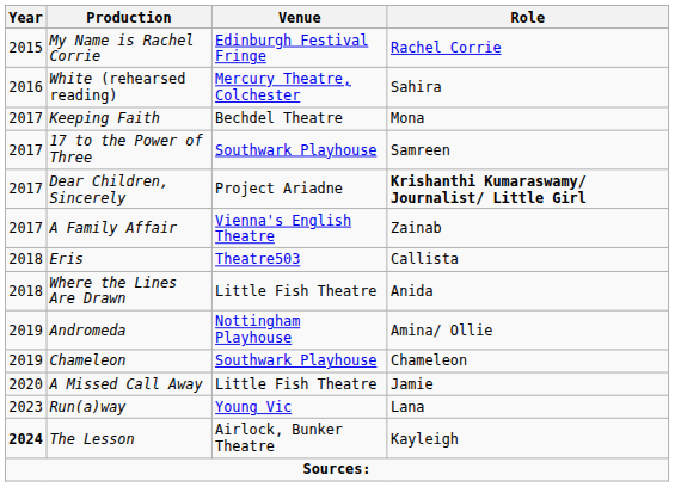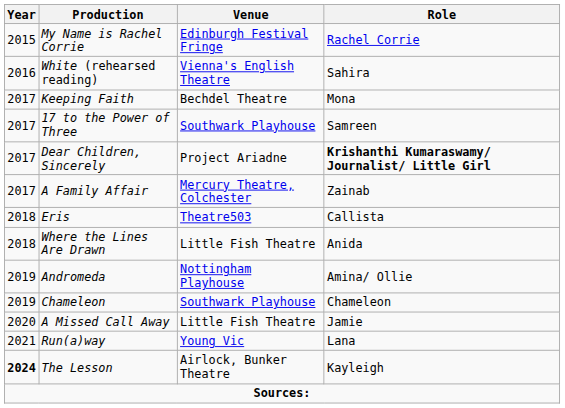White (rehearsed reading) | Venue: Mercury Theatre, Colchester -> Vienna's English Theatre
A Family Affair | Venue: Vienna's English Theatre -> Mercury Theatre, Colchester
Run(a)way | Year: 2023 -> 2021
